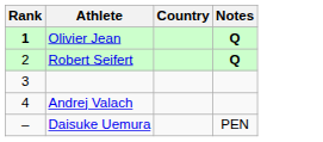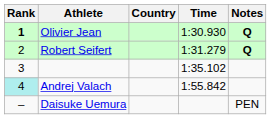+ column: Time | 1:30.930 | 1:31.279 | 1:35.102 | 1:55.842
Andrej Valach | Rank: no background -> paleturquoise background
